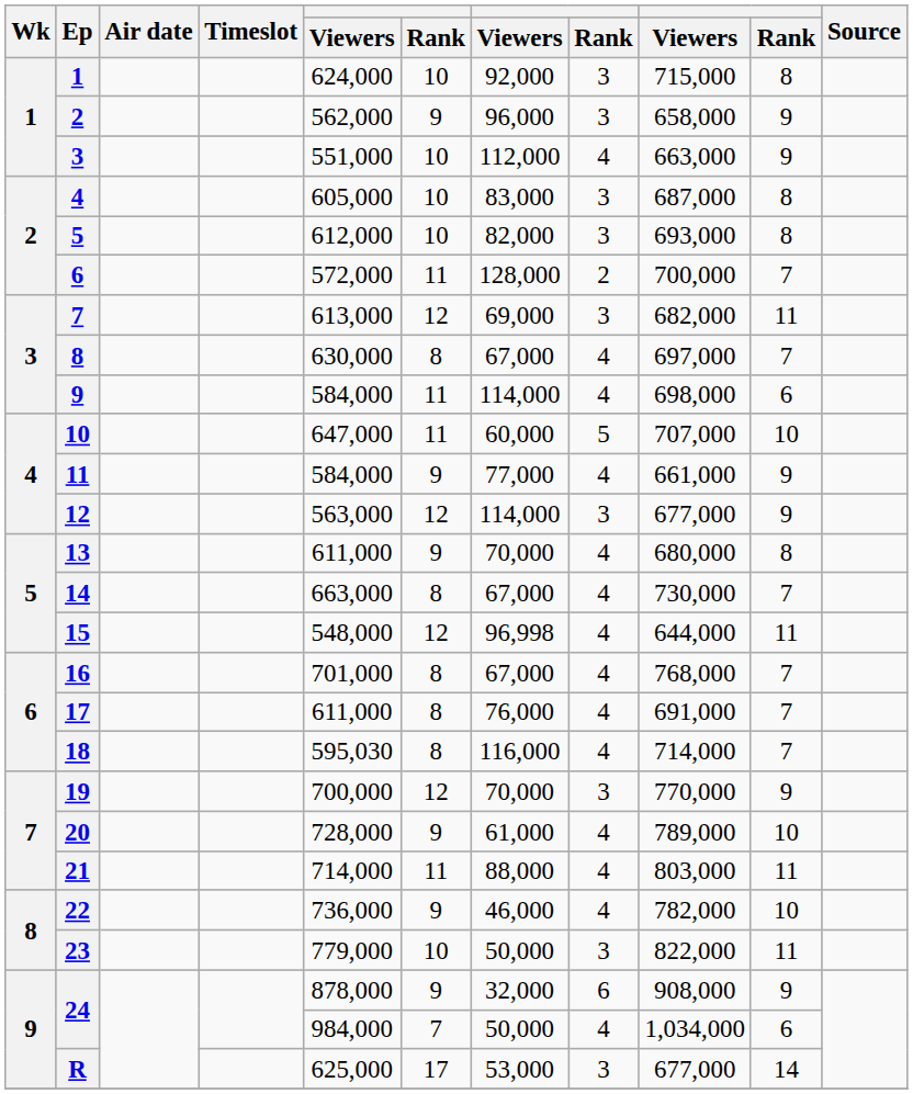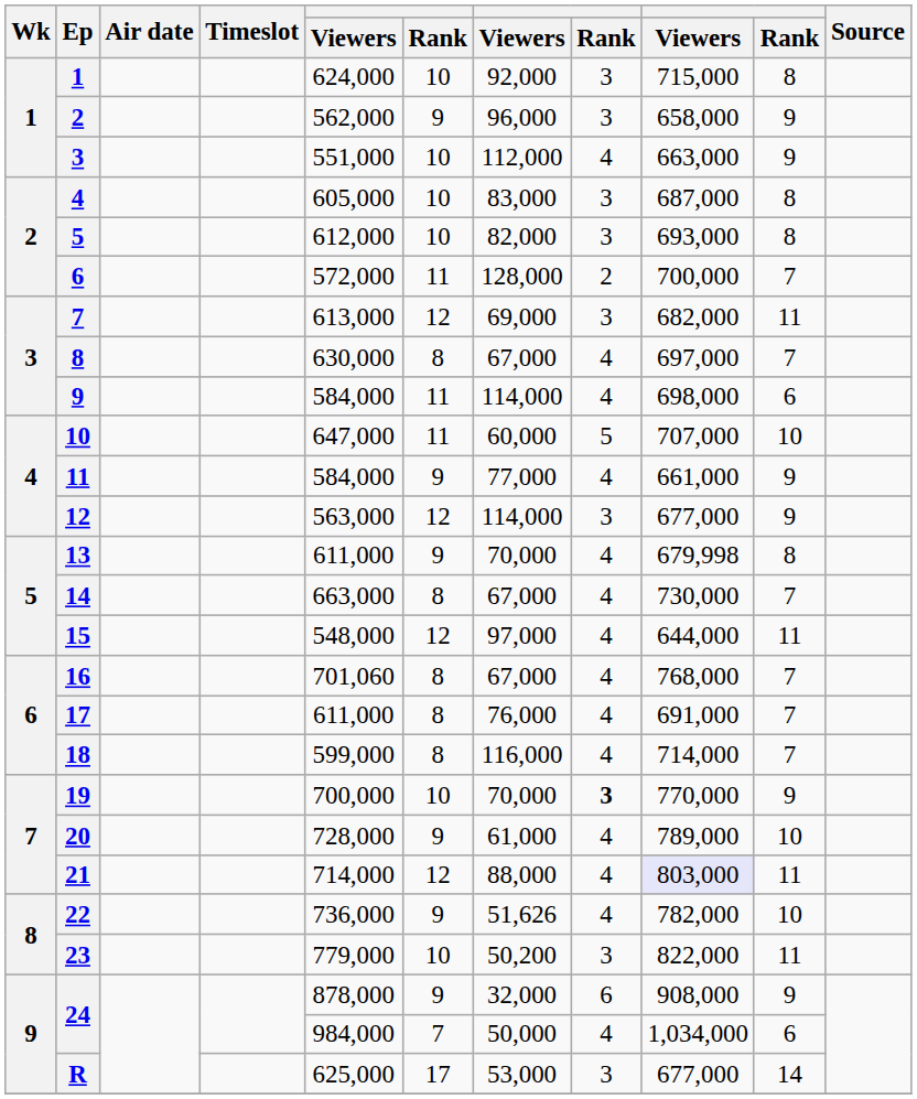13 | column 9: 680,000 -> 679,998
15 | column 7: 96,998 -> 97,000
16 | column 5: 701,000 -> 701,060
18 | column 5: 595,030 -> 599,000
19 | column 6: 12 -> 10
19 | column 8: normal -> bold
21 | column 6: 11 -> 12
21 | column 9: no background -> lavender background
22 | column 7: 46,000 -> 51,626
23 | column 7: 50,000 -> 50,200
